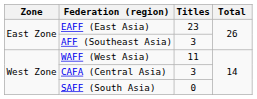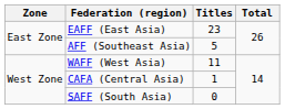AFF (Southeast Asia) | Titles: 3 -> 5
CAFA (Central Asia) | Titles: 3 -> 1
